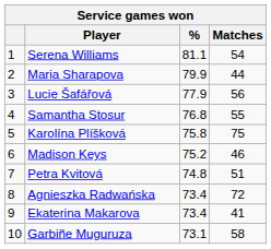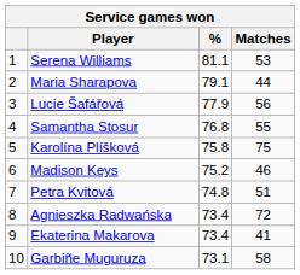Serena Williams | Matches: 54 -> 53
Maria Sharapova | %: 79.9 -> 79.1
